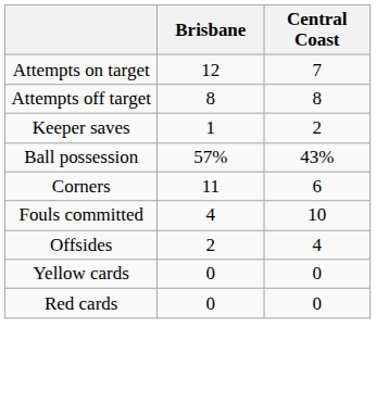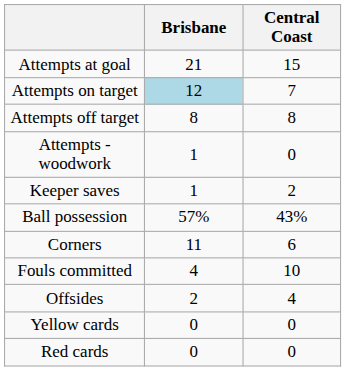+ row: Attempts at goal | 21 | 15
Attempts on target | Brisbane: no background -> lightblue background
+ row: Attempts - woodwork | 1 | 0
